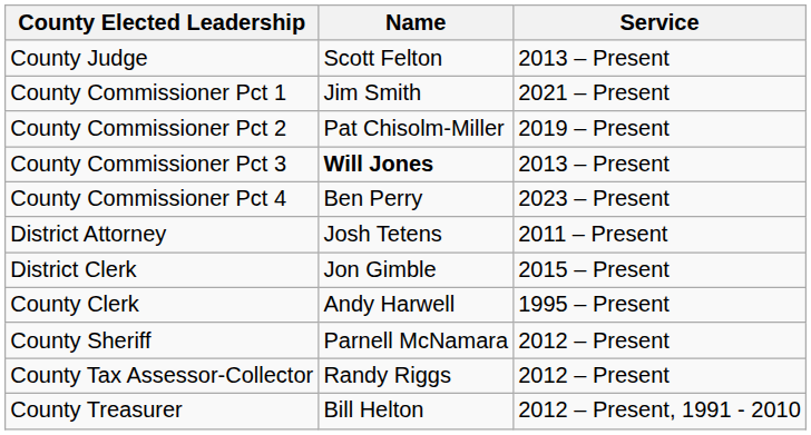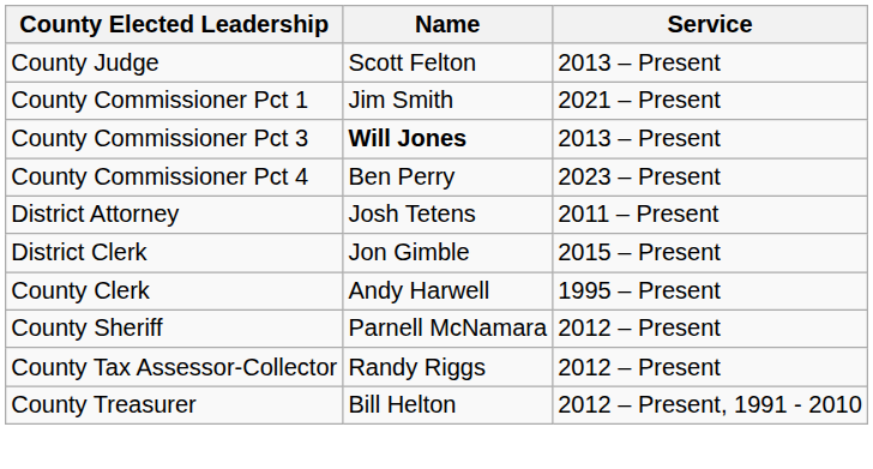- row: County Commissioner Pct 2 | Pat Chisolm-Miller | 2019 – Present
